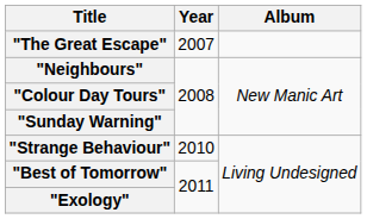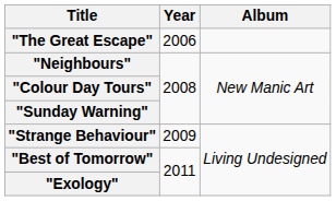"The Great Escape" | Year: 2007 -> 2006
"Strange Behaviour" | Year: 2010 -> 2009
